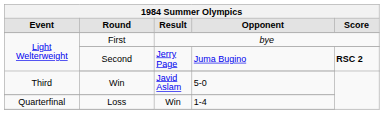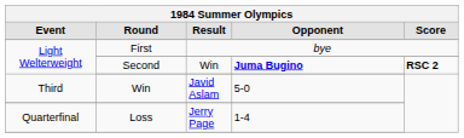Second | Result: Jerry Page -> Win
Second | Opponent: normal -> bold
Loss | Result: Win -> Jerry Page
